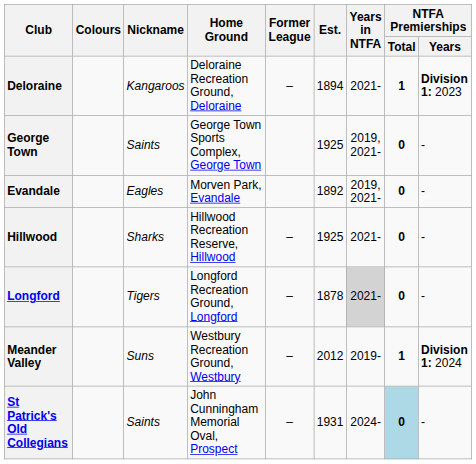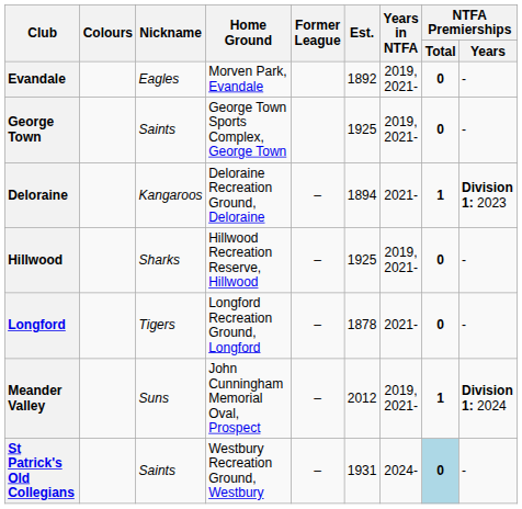rows swapped: Deloraine <-> Evandale
Hillwood | Years in NTFA: 2021- -> 2019, 2021-
Longford | Years in NTFA: lightgrey background -> no background
Meander Valley | Home Ground: Westbury Recreation Ground, Westbury -> John Cunningham Memorial Oval, Prospect
Meander Valley | Years in NTFA: 2019- -> 2019, 2021-
St Patrick's Old Collegians | Home Ground: John Cunningham Memorial Oval, Prospect -> Westbury Recreation Ground, Westbury
